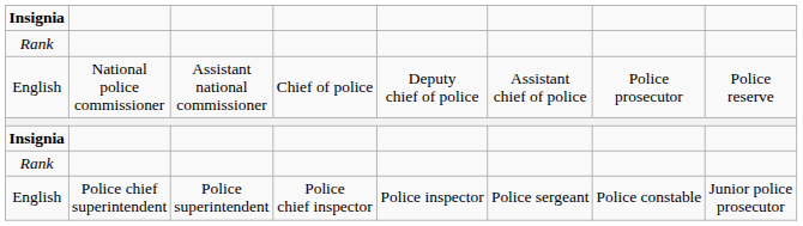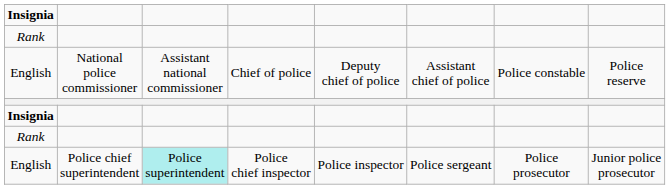English / National police commissioner | column 7: Police prosecutor -> Police constable
English / Police chief superintendent | column 3: no background -> paleturquoise background
English / Police chief superintendent | column 7: Police constable -> Police prosecutor
